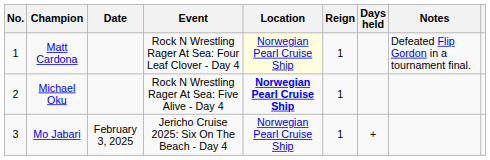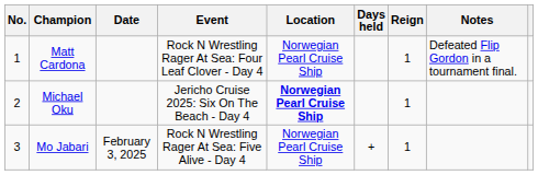columns swapped: Reign <-> Days held
Matt Cardona | Location: lightyellow background -> no background
Michael Oku | Event: Rock N Wrestling Rager At Sea: Five Alive - Day 4 -> Jericho Cruise 2025: Six On The Beach - Day 4
Mo Jabari | Event: Jericho Cruise 2025: Six On The Beach - Day 4 -> Rock N Wrestling Rager At Sea: Five Alive - Day 4
